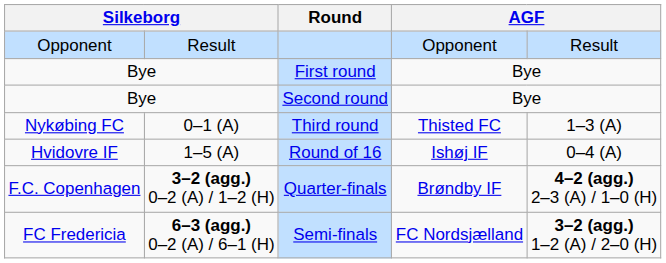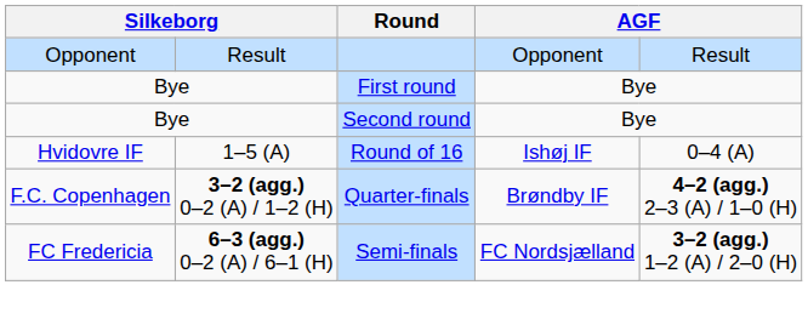- row: Nykøbing FC | 0–1 (A) | Third round | Thisted FC | 1–3 (A)
